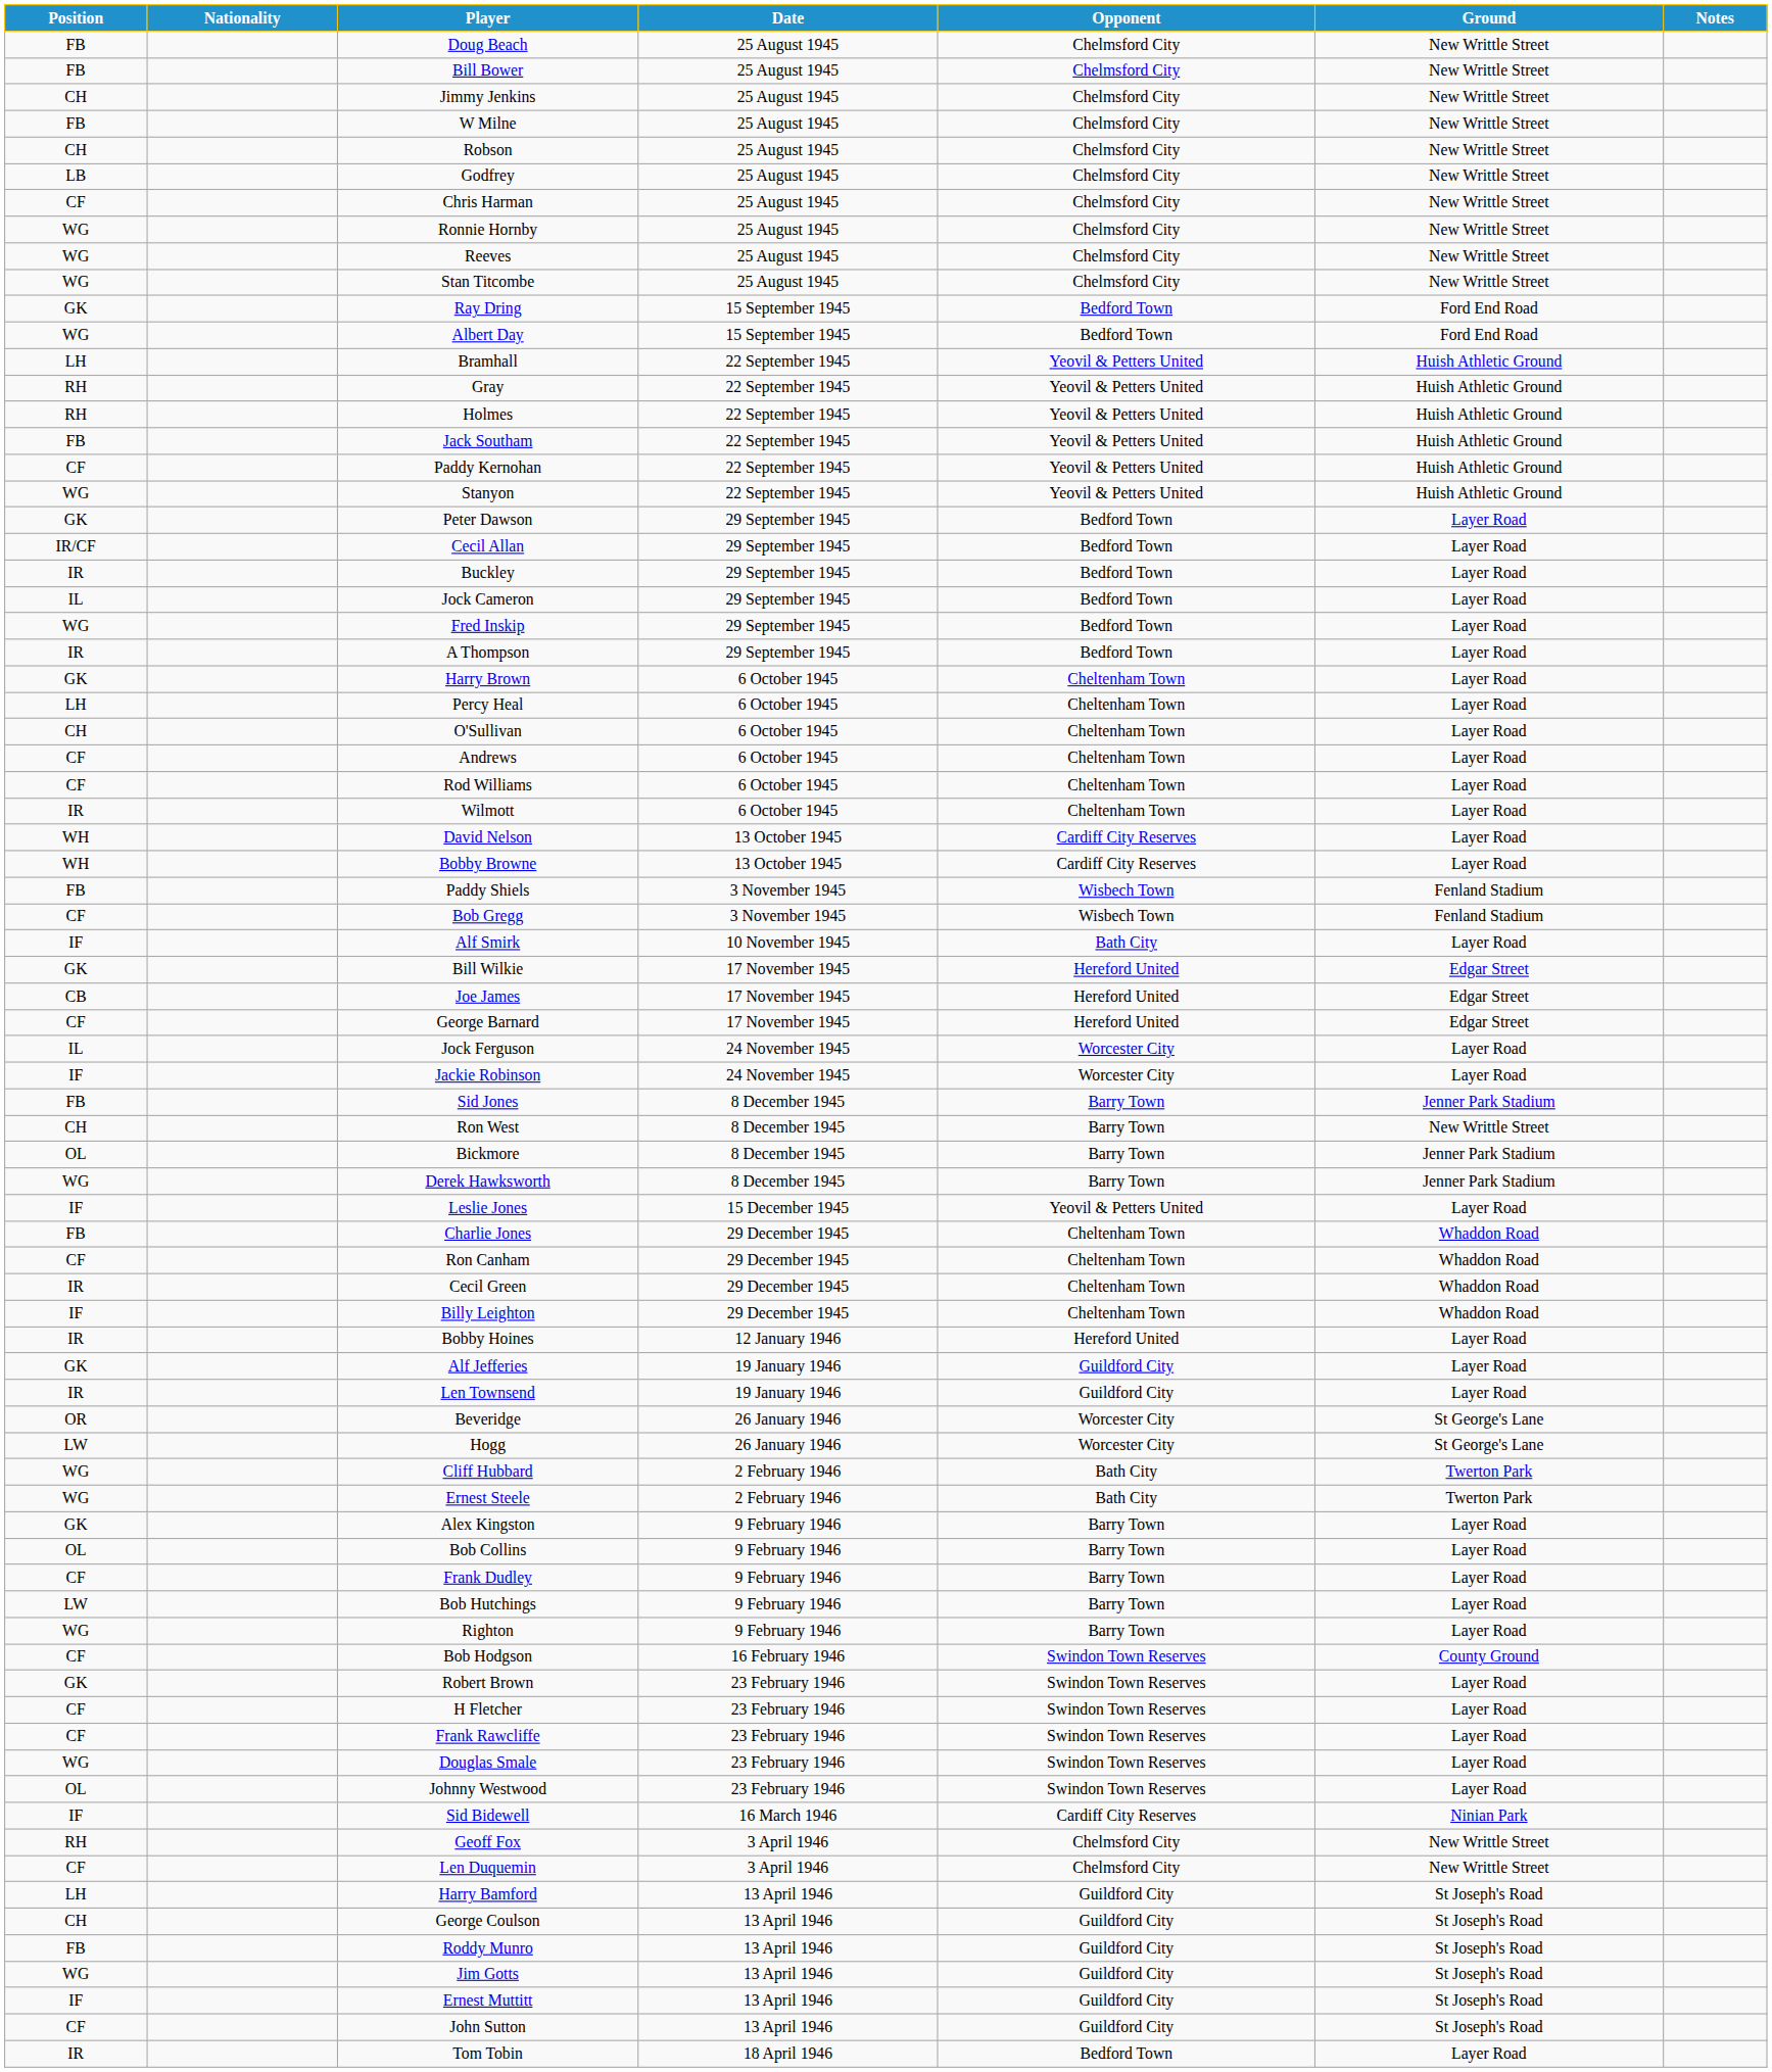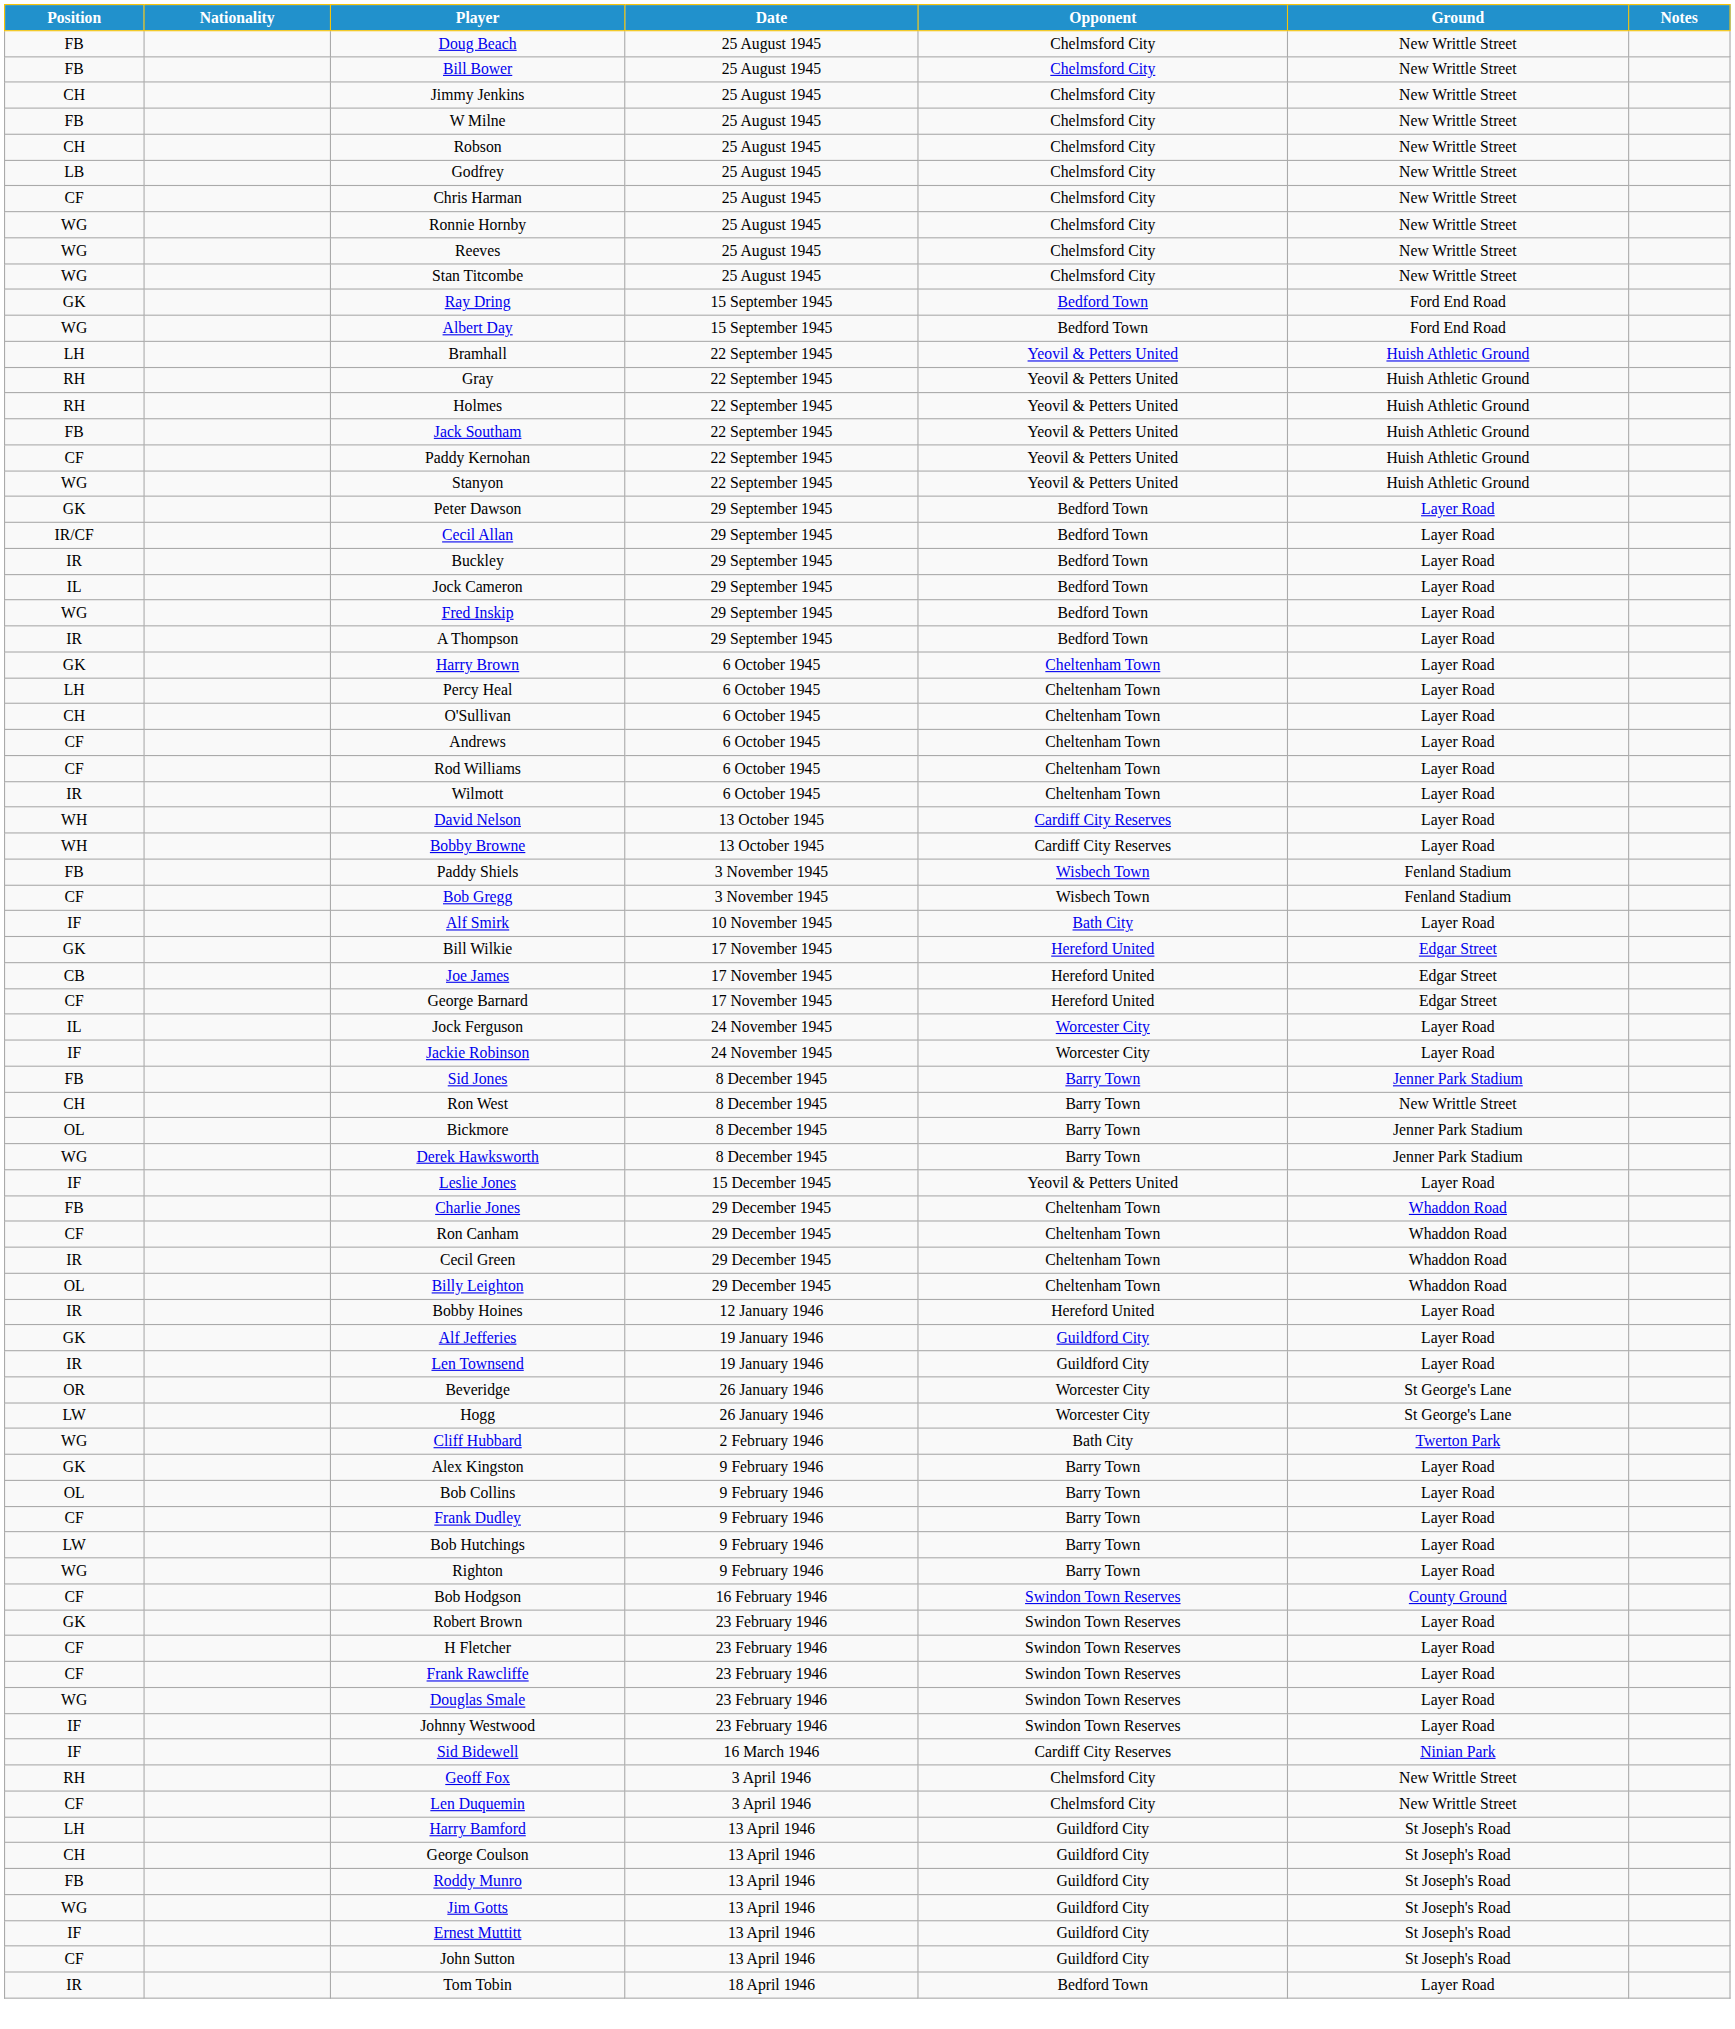Billy Leighton | Position: IF -> OL
- row: WG | Ernest Steele | 2 February 1946 | Bath City | Twerton Park
Johnny Westwood | Position: OL -> IF
